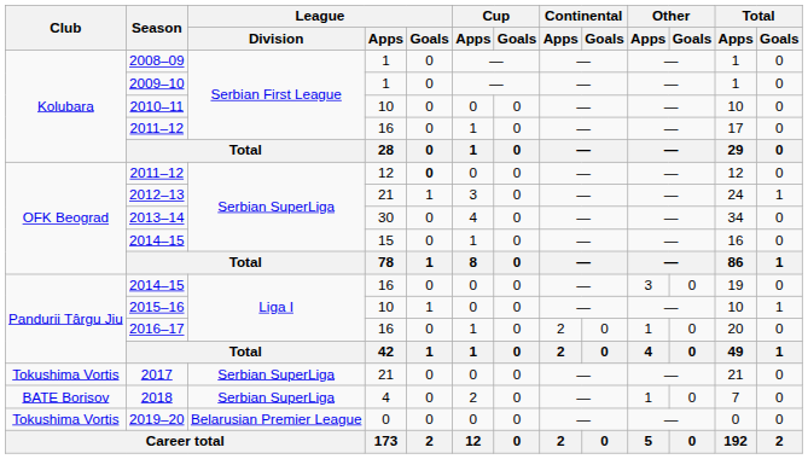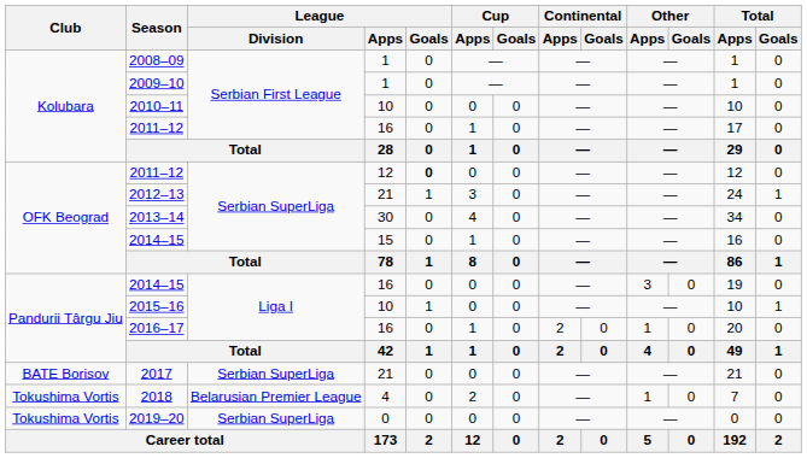2017 | Club: Tokushima Vortis -> BATE Borisov
2018 | Club: BATE Borisov -> Tokushima Vortis
2018 | League / Division: Serbian SuperLiga -> Belarusian Premier League
2019–20 | League / Division: Belarusian Premier League -> Serbian SuperLiga
